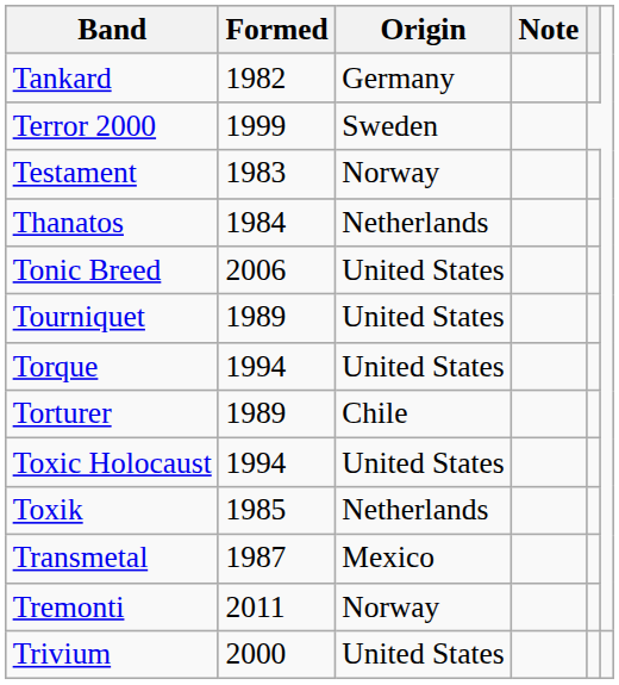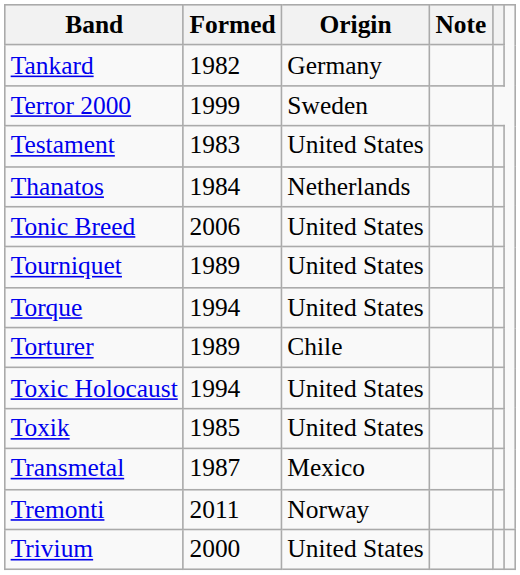Testament | Origin: Norway -> United States
Toxik | Origin: Netherlands -> United States
